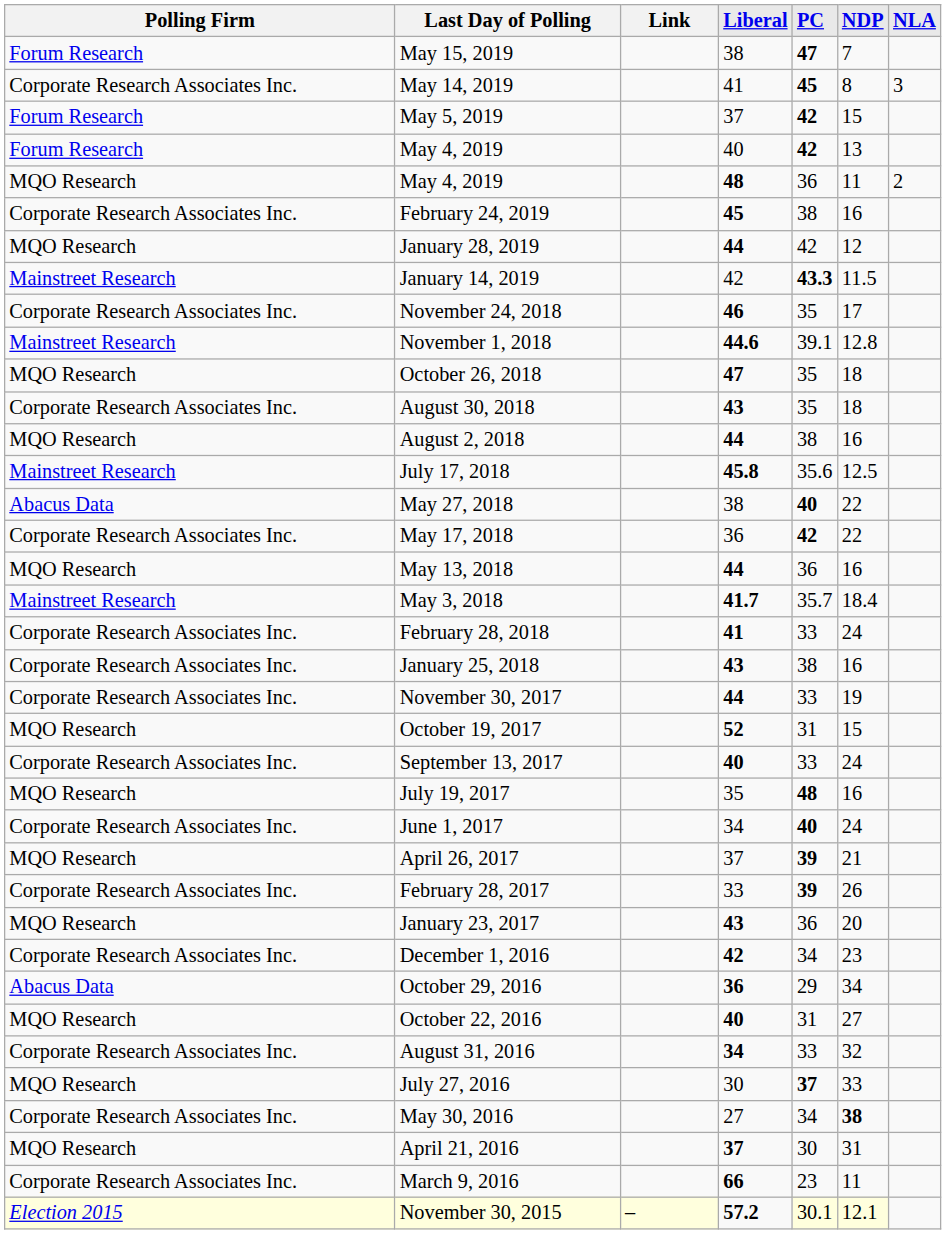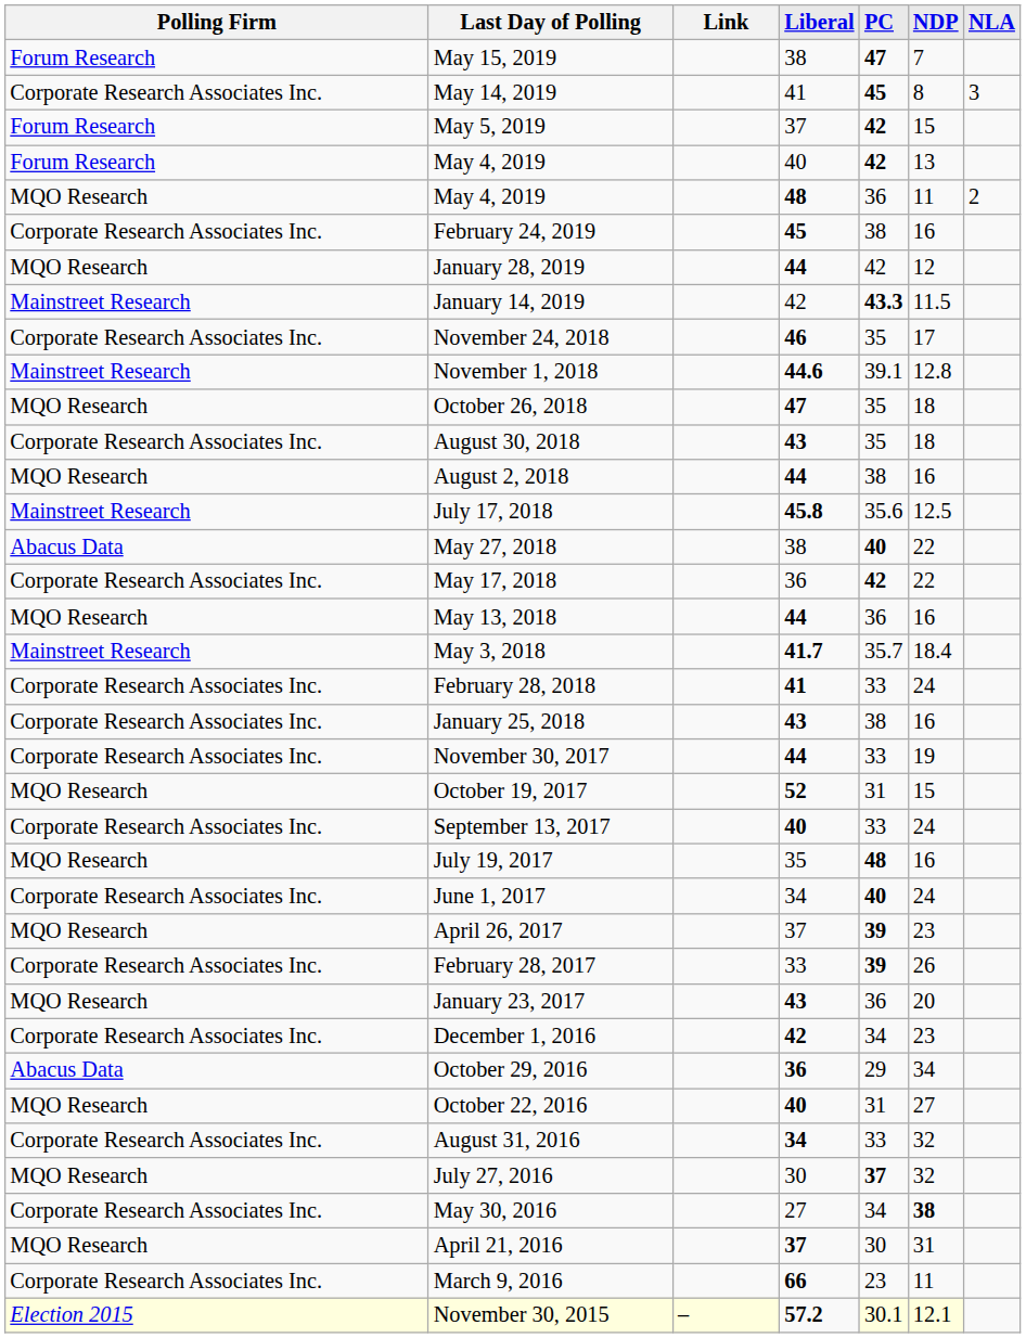April 26, 2017 | NDP: 21 -> 23
July 27, 2016 | NDP: 33 -> 32
